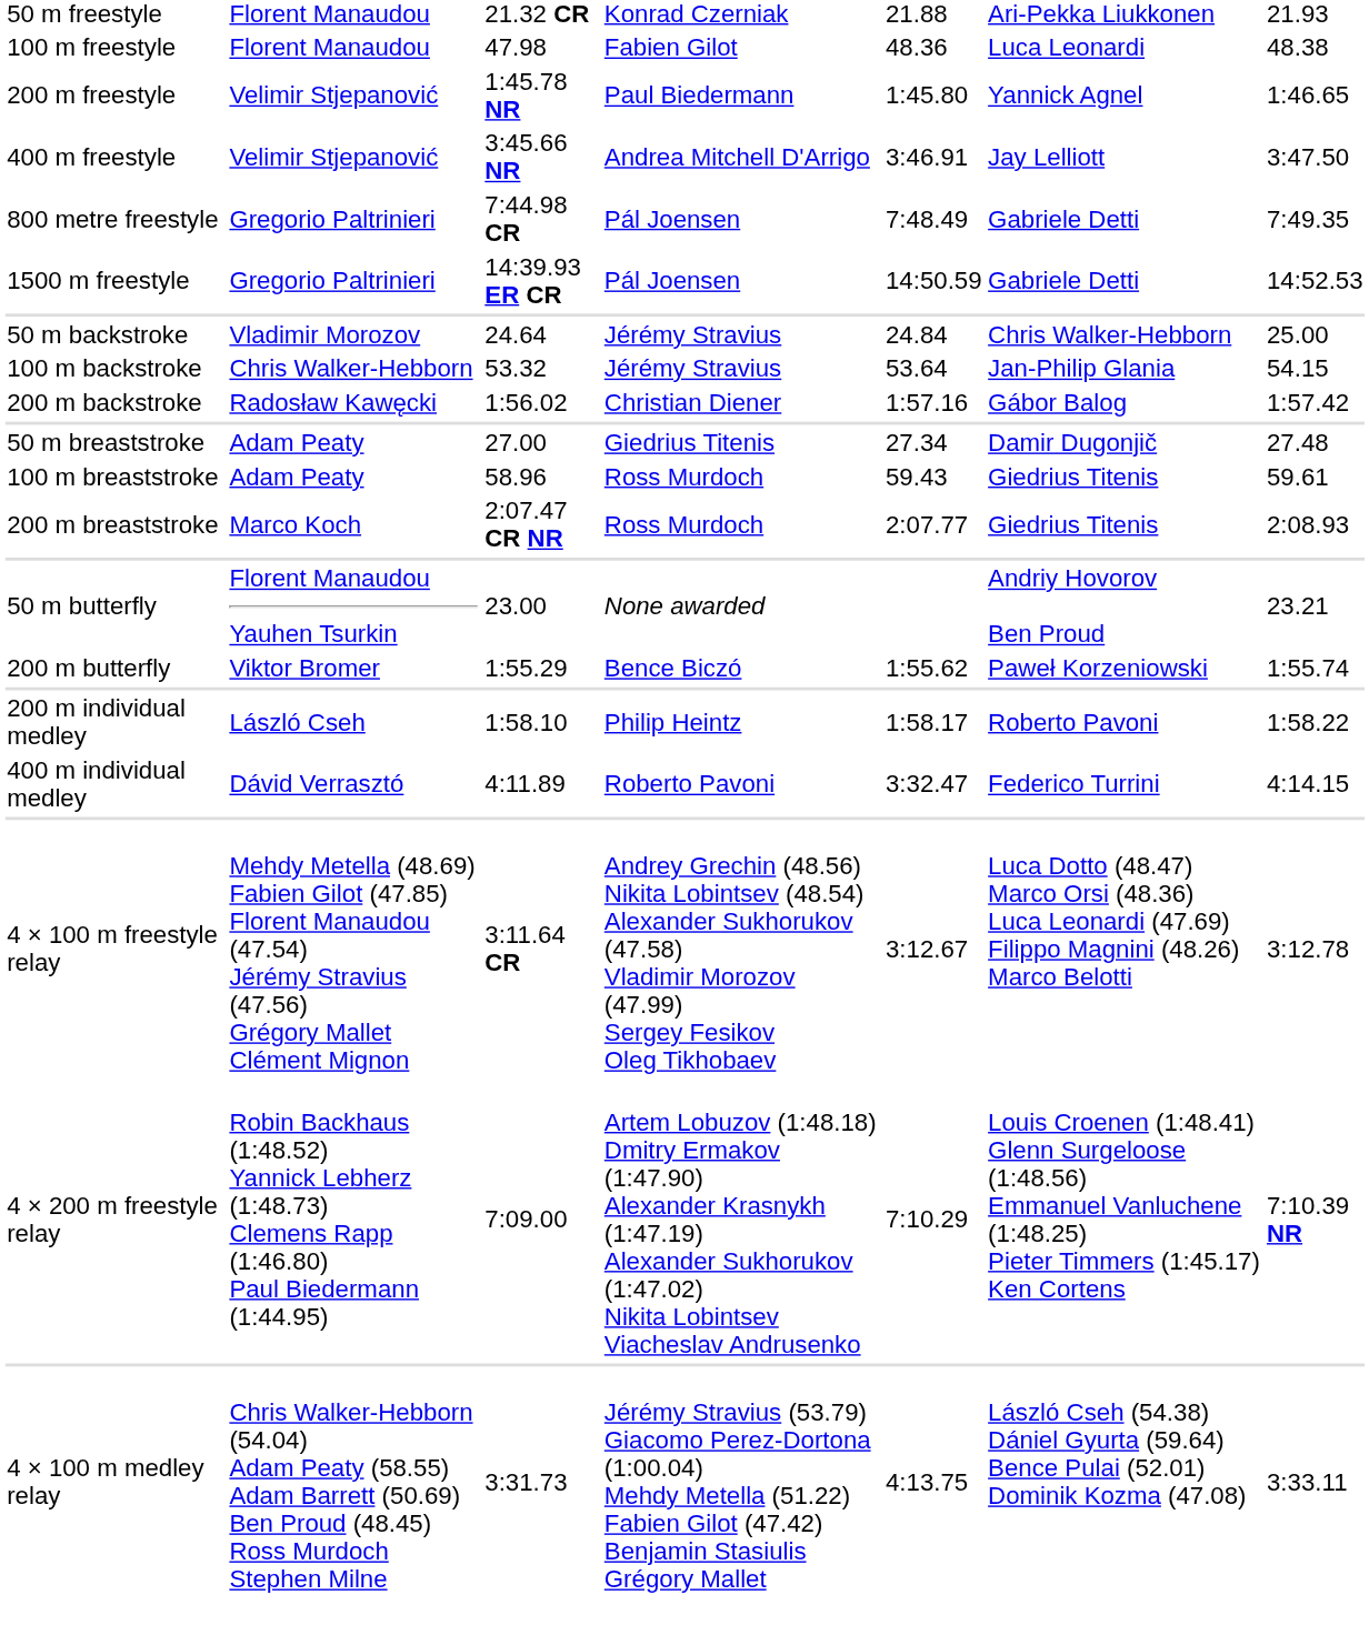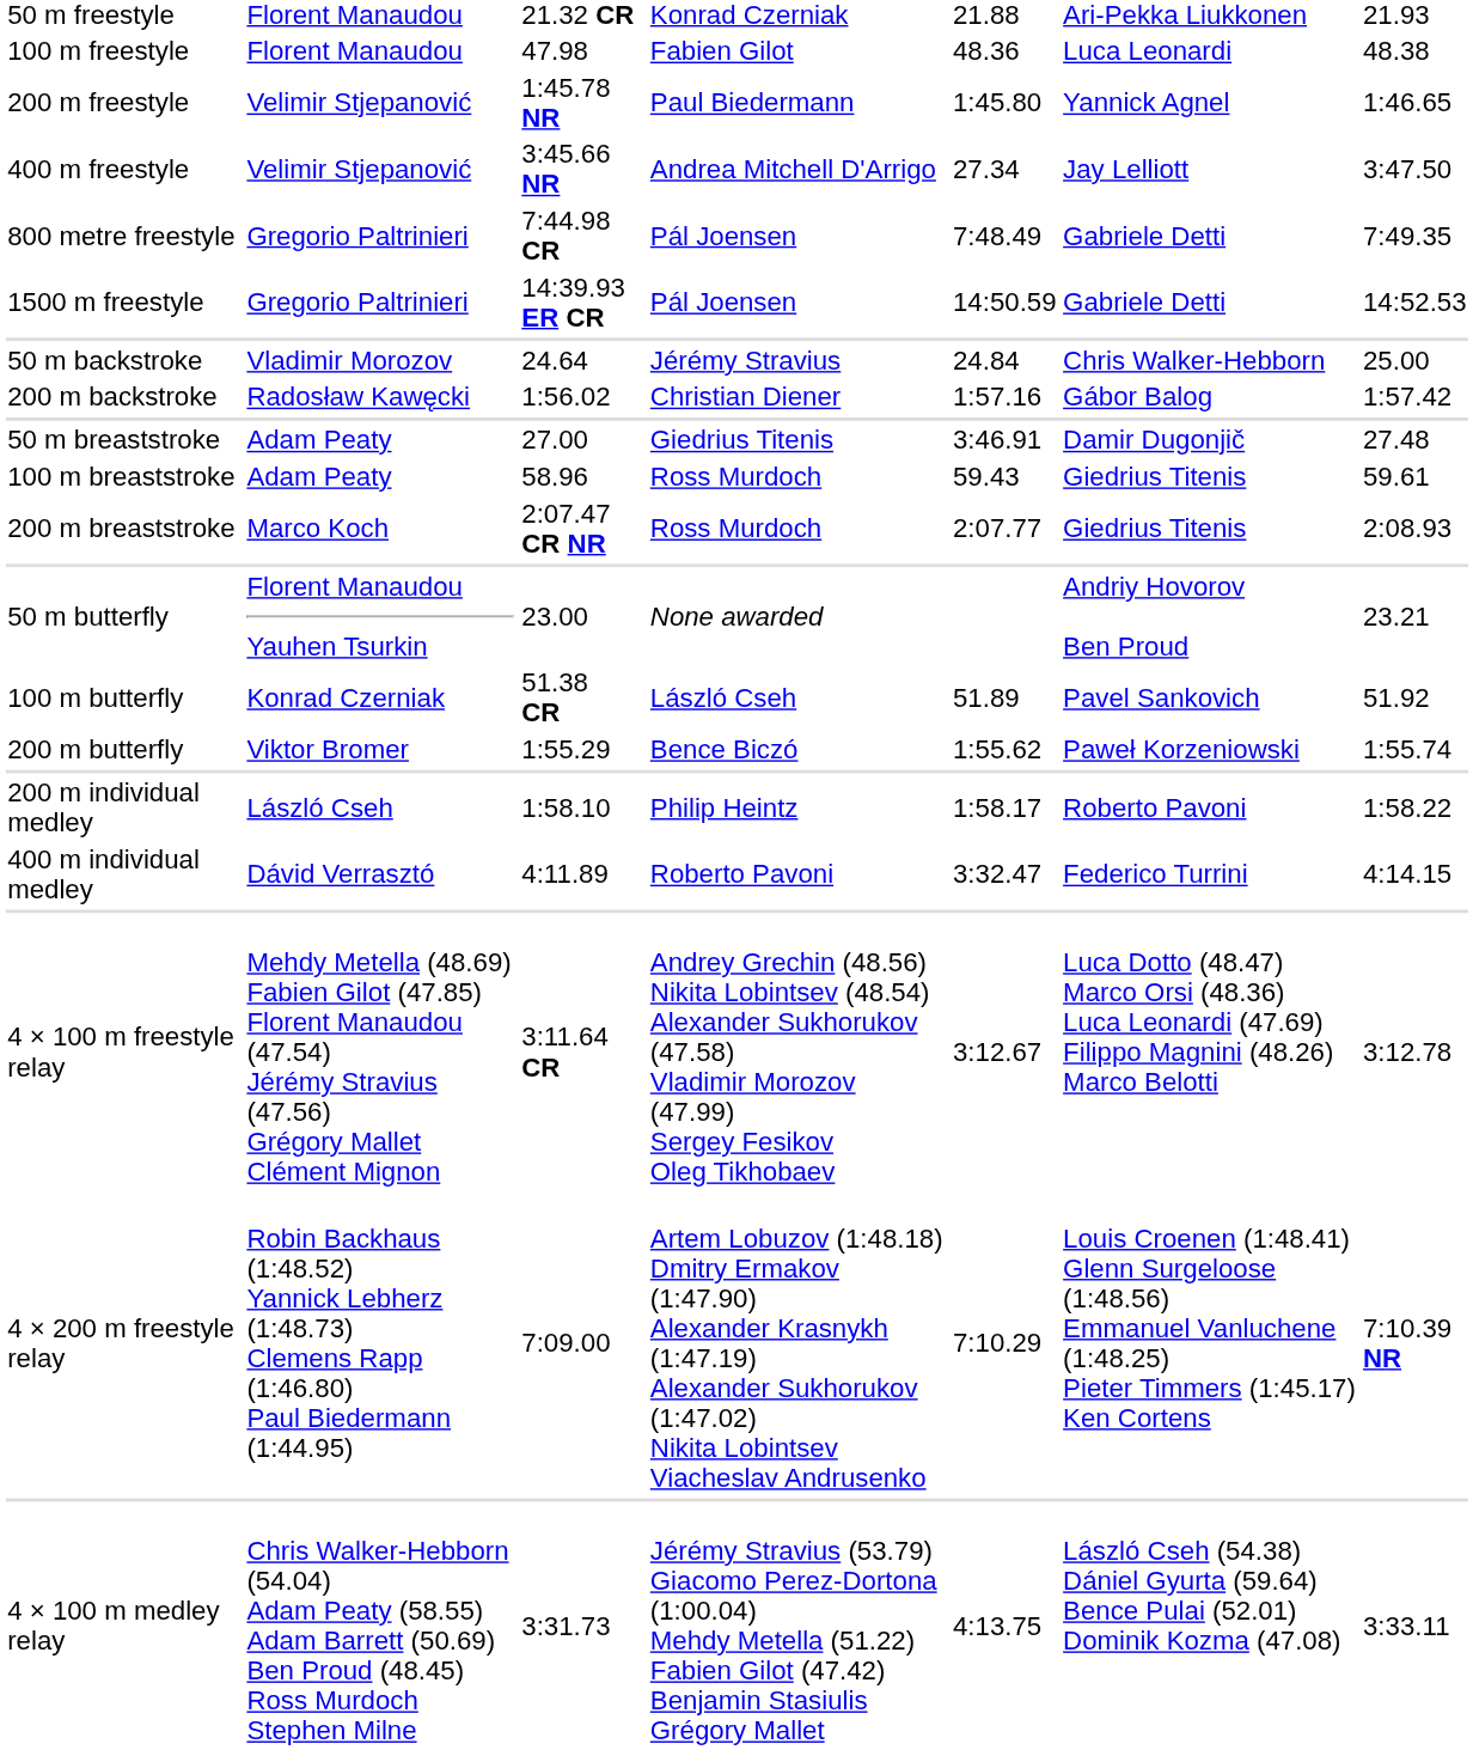400 m freestyle | column 5: 3:46.91 -> 27.34
- row: 100 m backstroke | Chris Walker-Hebborn | 53.32 | Jérémy Stravius | 53.64 | Jan-Philip Glania | 54.15
50 m breaststroke | column 5: 27.34 -> 3:46.91
+ row: 100 m butterfly | Konrad Czerniak | 51.38 CR | László Cseh | 51.89 | Pavel Sankovich | 51.92
